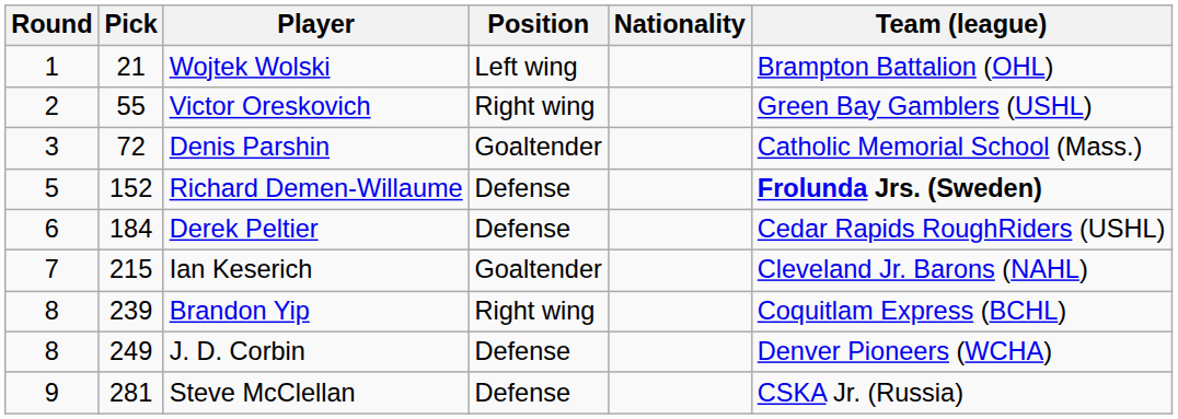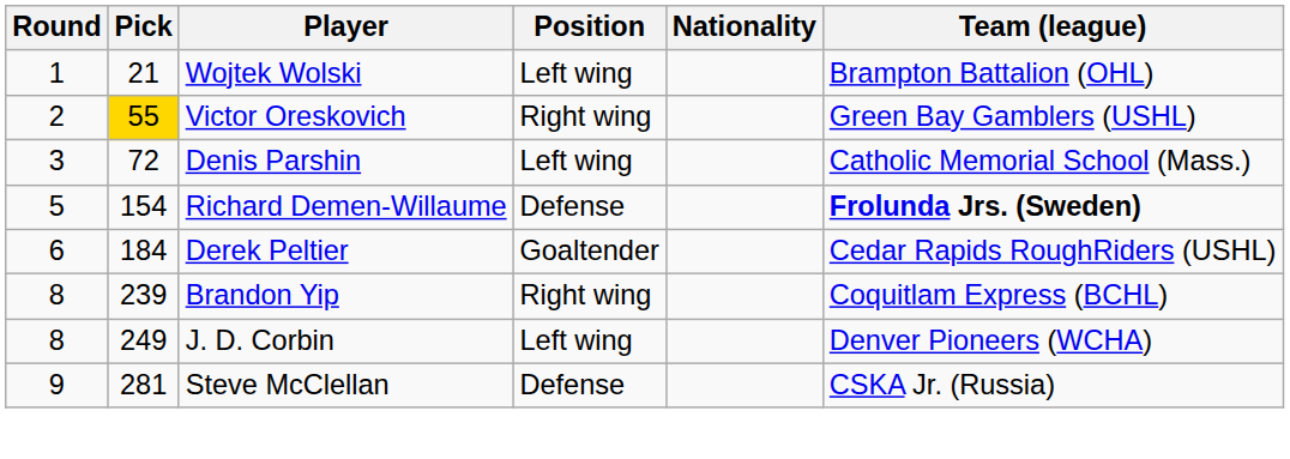Victor Oreskovich | Pick: no background -> gold background
Denis Parshin | Position: Goaltender -> Left wing
Richard Demen-Willaume | Pick: 152 -> 154
Derek Peltier | Position: Defense -> Goaltender
- row: 7 | 215 | Ian Keserich | Goaltender | Cleveland Jr. Barons (NAHL)
J. D. Corbin | Position: Defense -> Left wing
